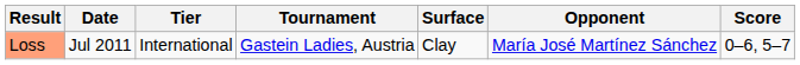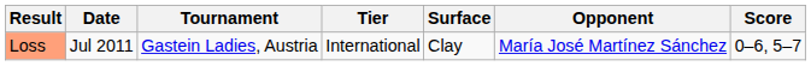columns swapped: Tournament <-> Tier
